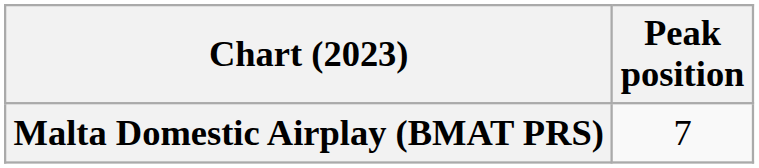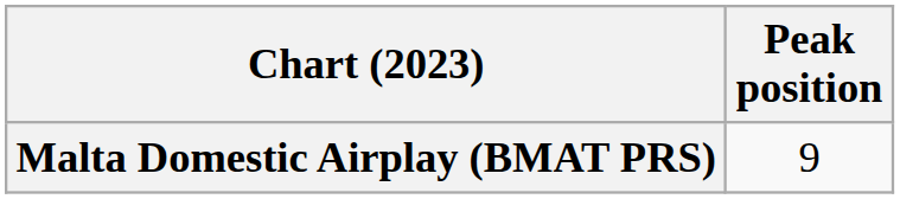Malta Domestic Airplay (BMAT PRS) | Peak position: 7 -> 9
